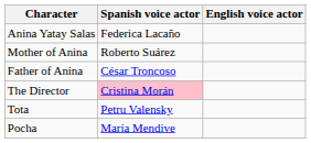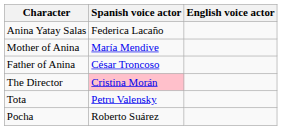Mother of Anina | Spanish voice actor: Roberto Suárez -> María Mendive
Pocha | Spanish voice actor: María Mendive -> Roberto Suárez
